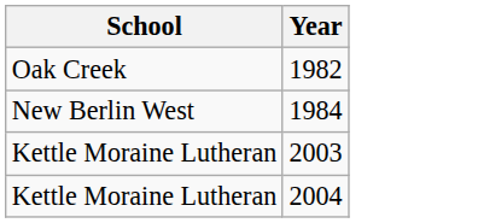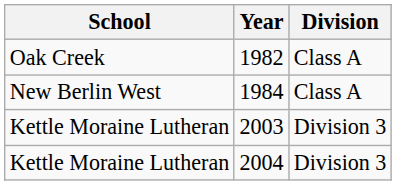+ column: Division | Class A | Class A | Division 3 | Division 3
